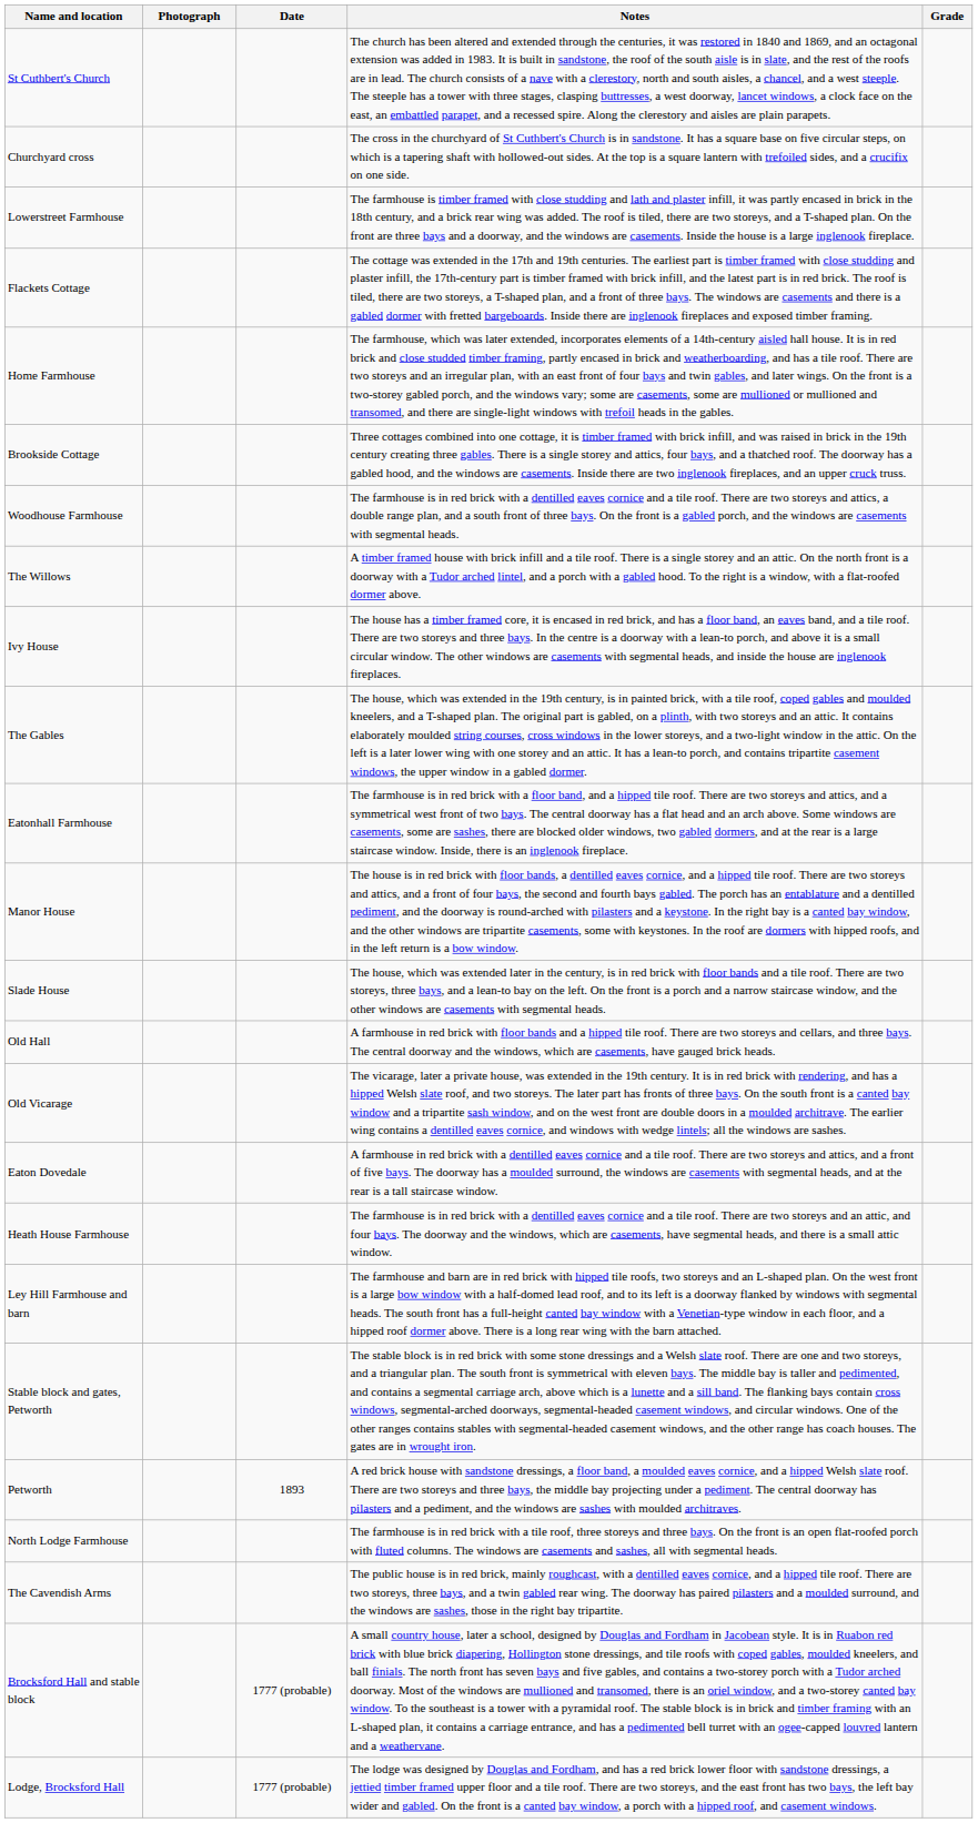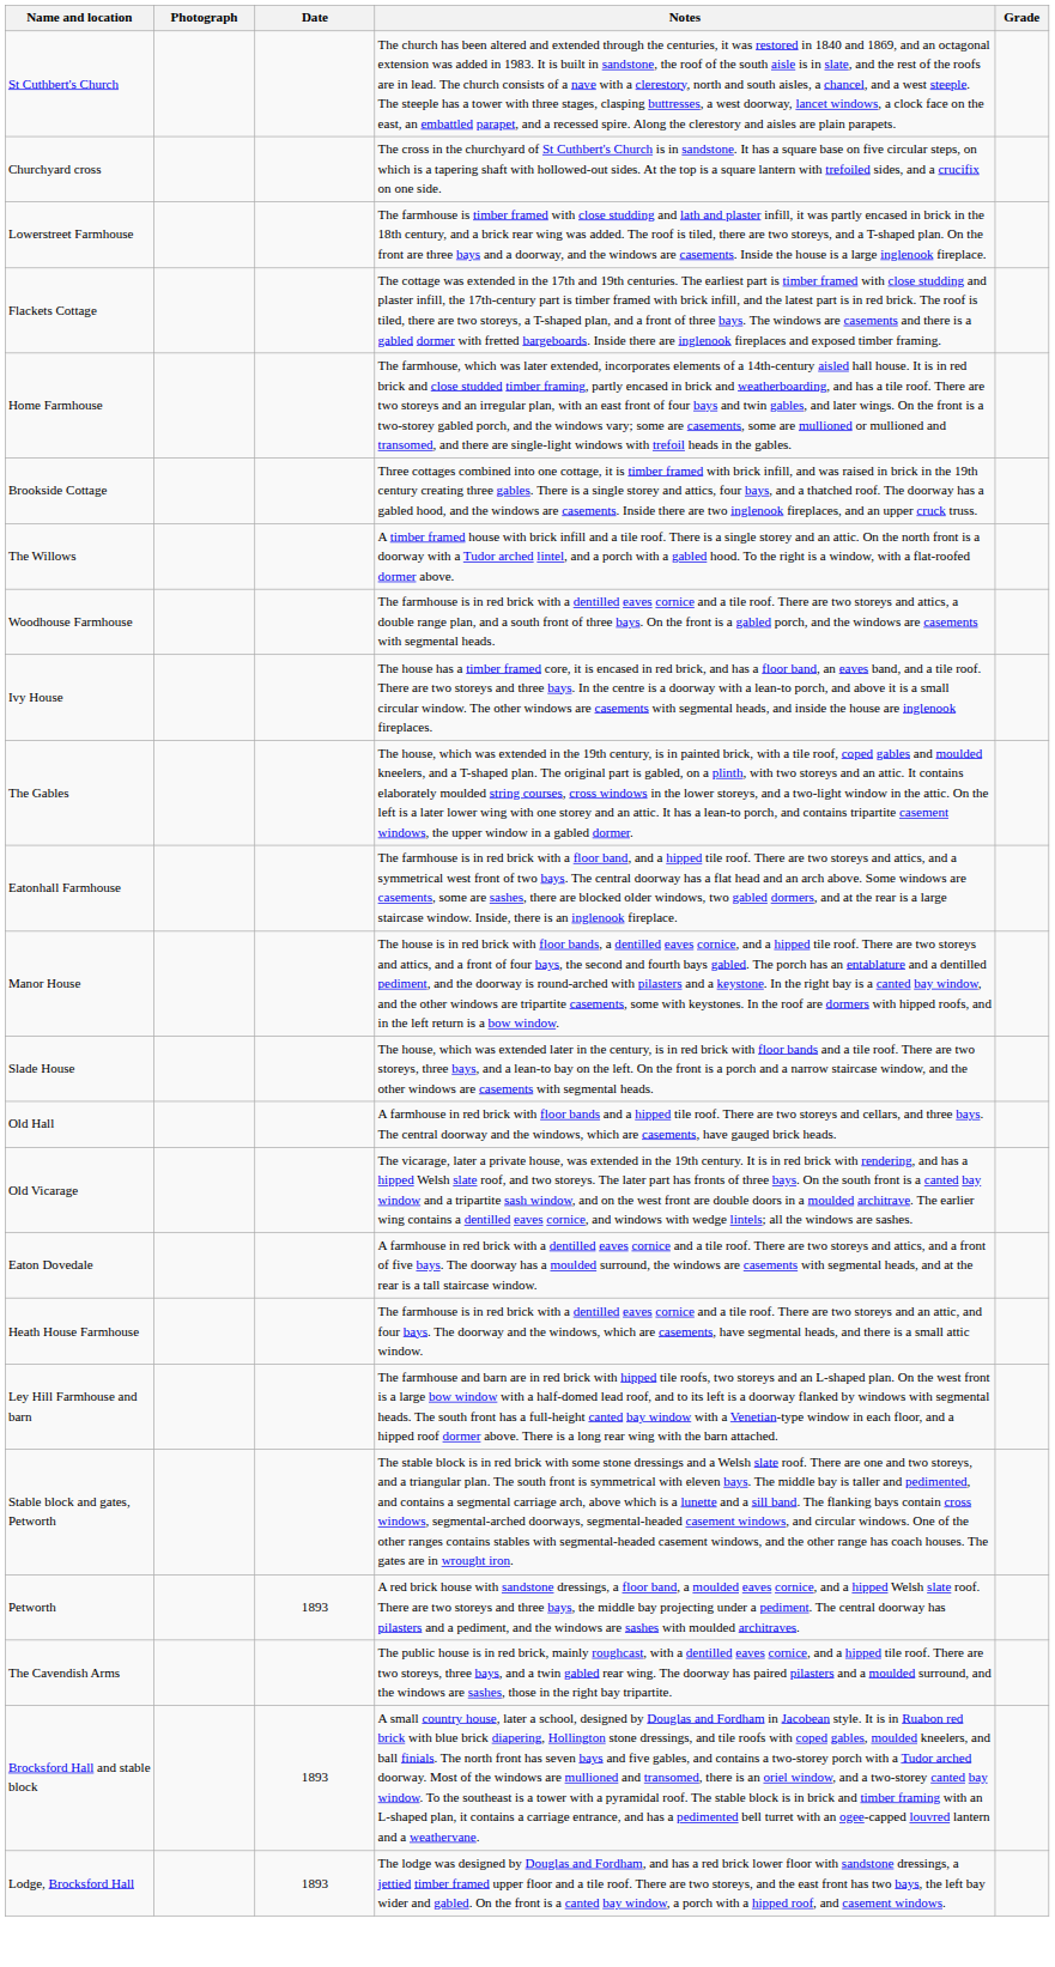rows swapped: The Willows <-> Woodhouse Farmhouse
- row: North Lodge Farmhouse | The farmhouse is in red brick with a tile roof, three storeys and three bays. On the front is an open flat-roofed porch with fluted columns. The windows are casements and sashes, all with segmental heads.
Brocksford Hall and stable block | Date: 1777 (probable) -> 1893
Lodge, Brocksford Hall | Date: 1777 (probable) -> 1893
